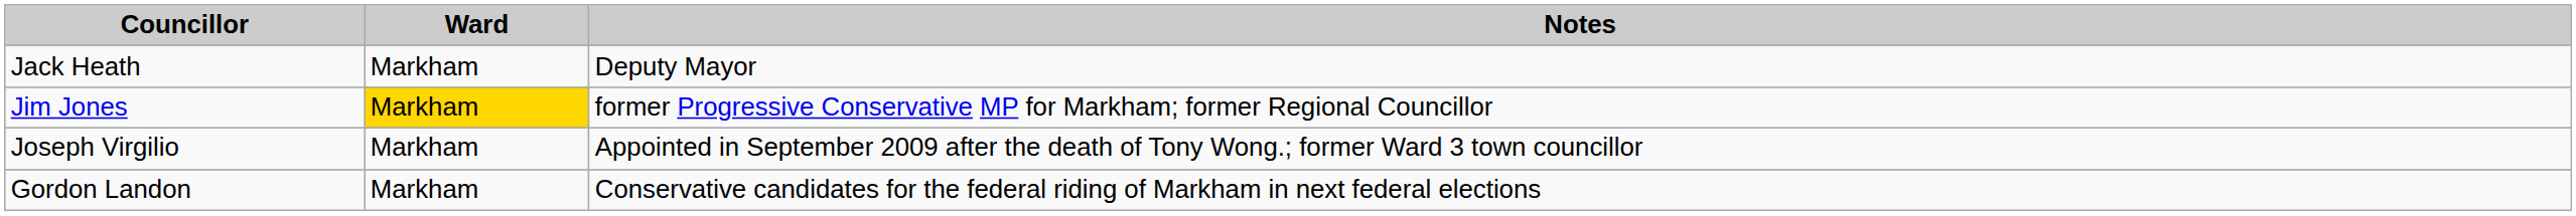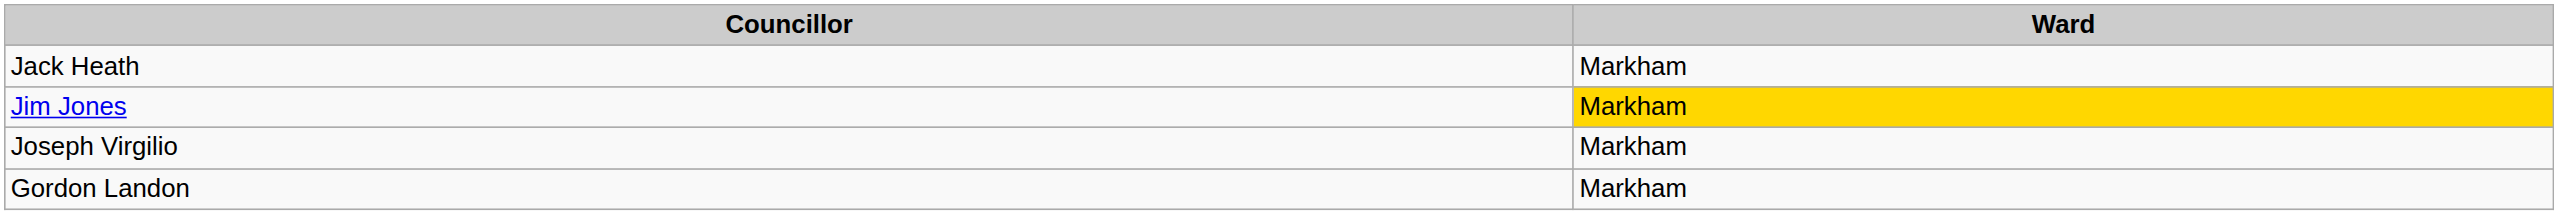- column: Notes | Deputy Mayor | former Progressive Conservative MP for Markham; former Regional Councillor | Appointed in September 2009 after the death of Tony Wong.; former Ward 3 town councillor | Conservative candidates for the federal riding of Markham in next federal elections
